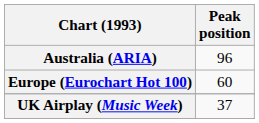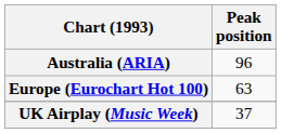Europe (Eurochart Hot 100) | Peak position: 60 -> 63
